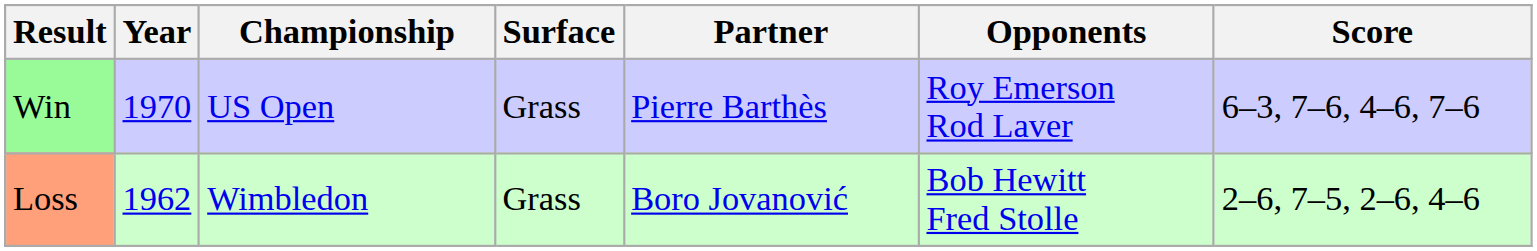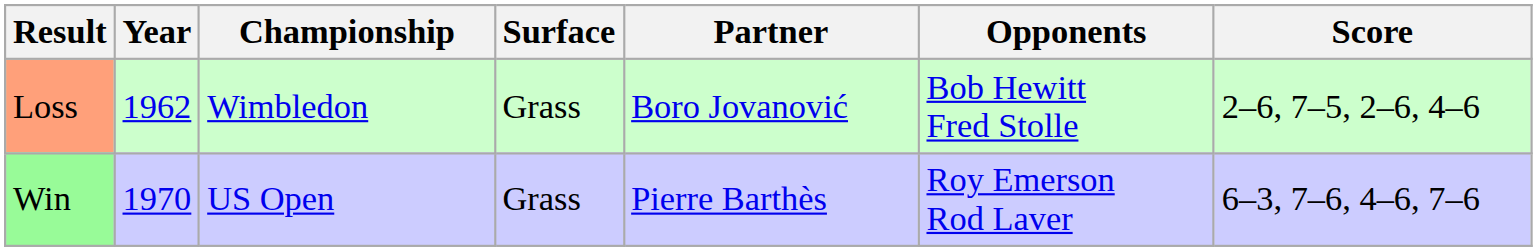rows swapped: Loss <-> Win
